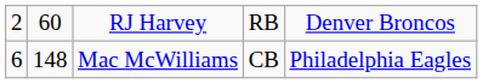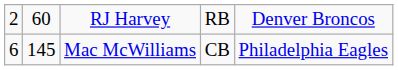Mac McWilliams | column 2: 148 -> 145
